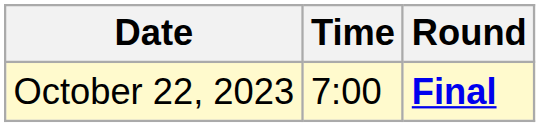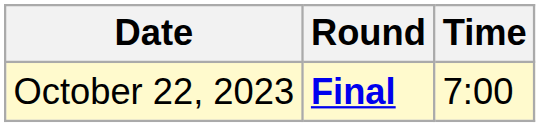columns swapped: Time <-> Round
